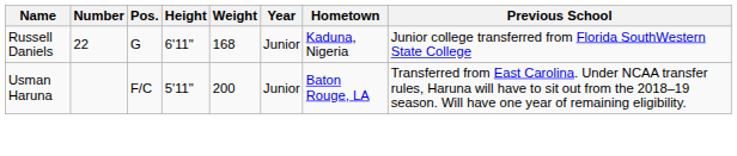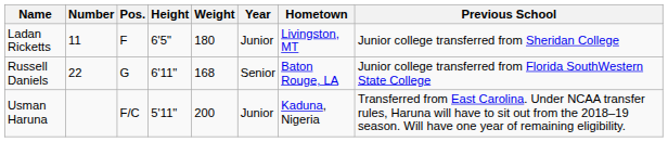+ row: Ladan Ricketts | 11 | F | 6'5" | 180 | Junior | Livingston, MT | Junior college transferred from Sheridan College
Russell Daniels | Year: Junior -> Senior
Russell Daniels | Hometown: Kaduna, Nigeria -> Baton Rouge, LA
Usman Haruna | Hometown: Baton Rouge, LA -> Kaduna, Nigeria
